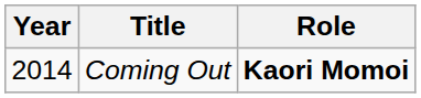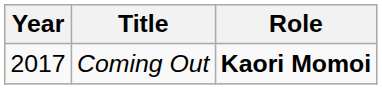Coming Out | Year: 2014 -> 2017
